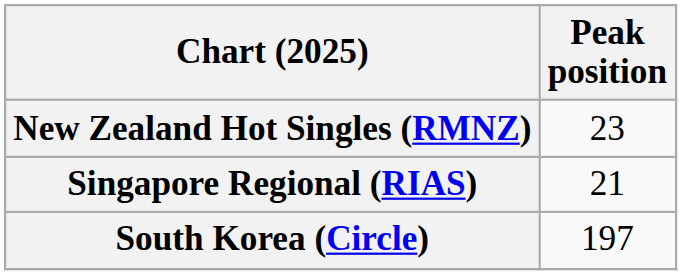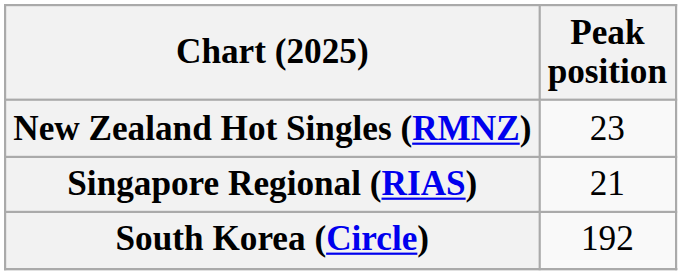South Korea (Circle) | Peak position: 197 -> 192
